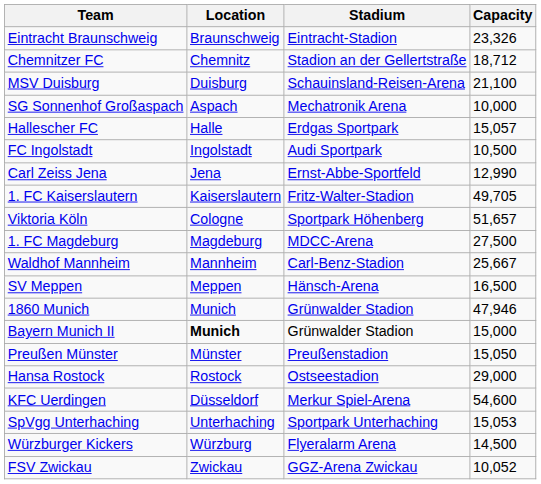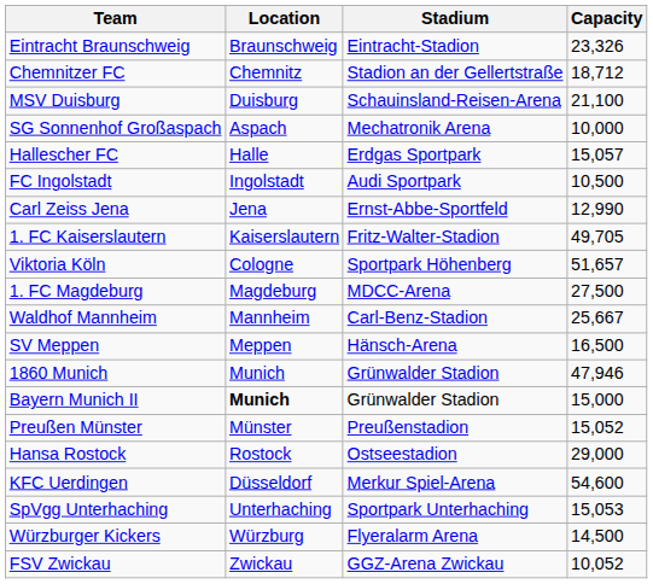Preußen Münster | Capacity: 15,050 -> 15,052
